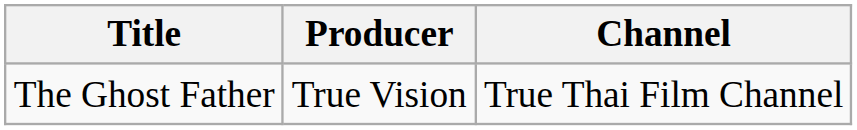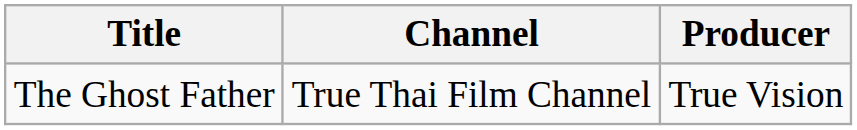columns swapped: Producer <-> Channel
